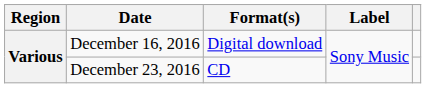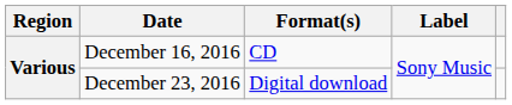December 16, 2016 | Format(s): Digital download -> CD
December 23, 2016 | Format(s): CD -> Digital download
